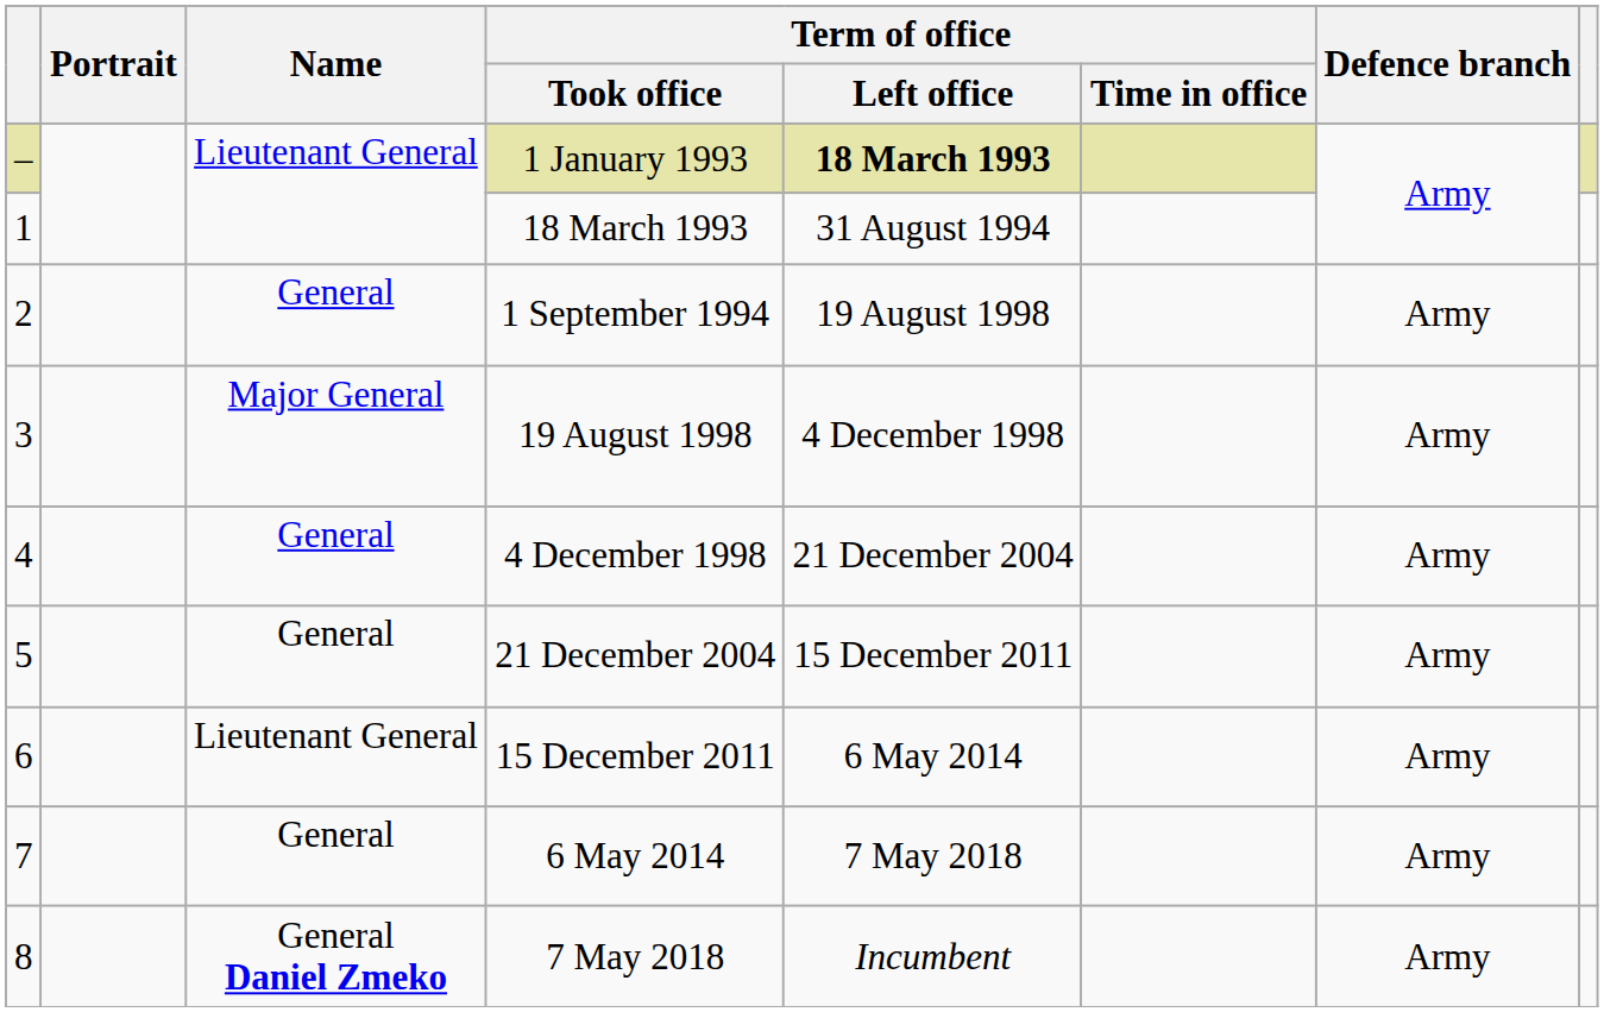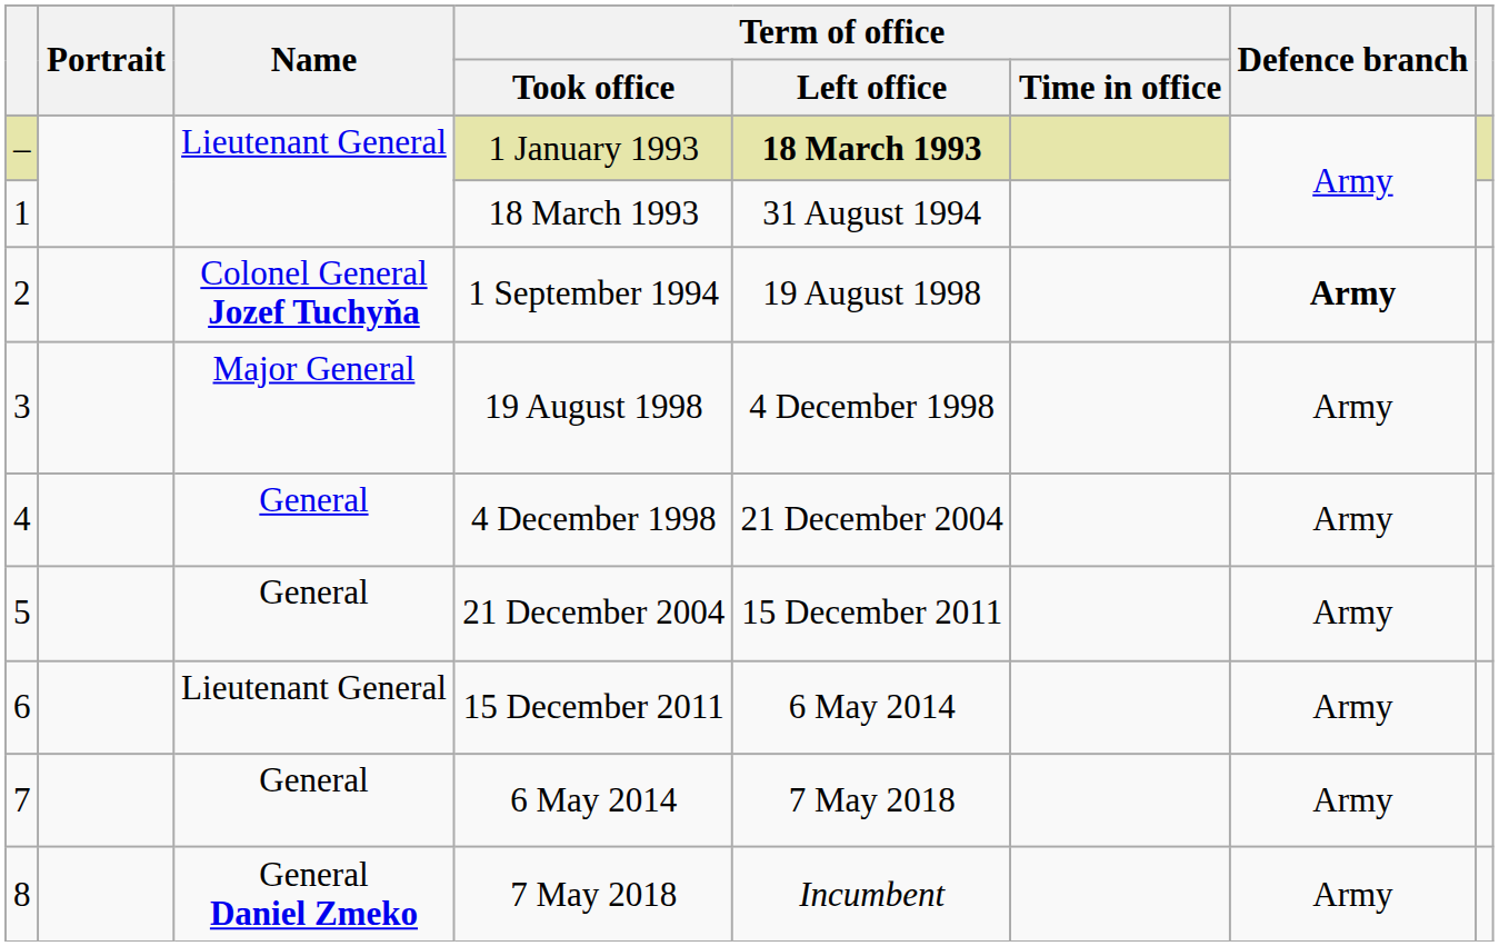1 September 1994 | Name: General -> Colonel General Jozef Tuchyňa
1 September 1994 | Defence branch: normal -> bold
